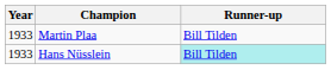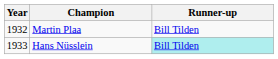Martin Plaa | Year: 1933 -> 1932
